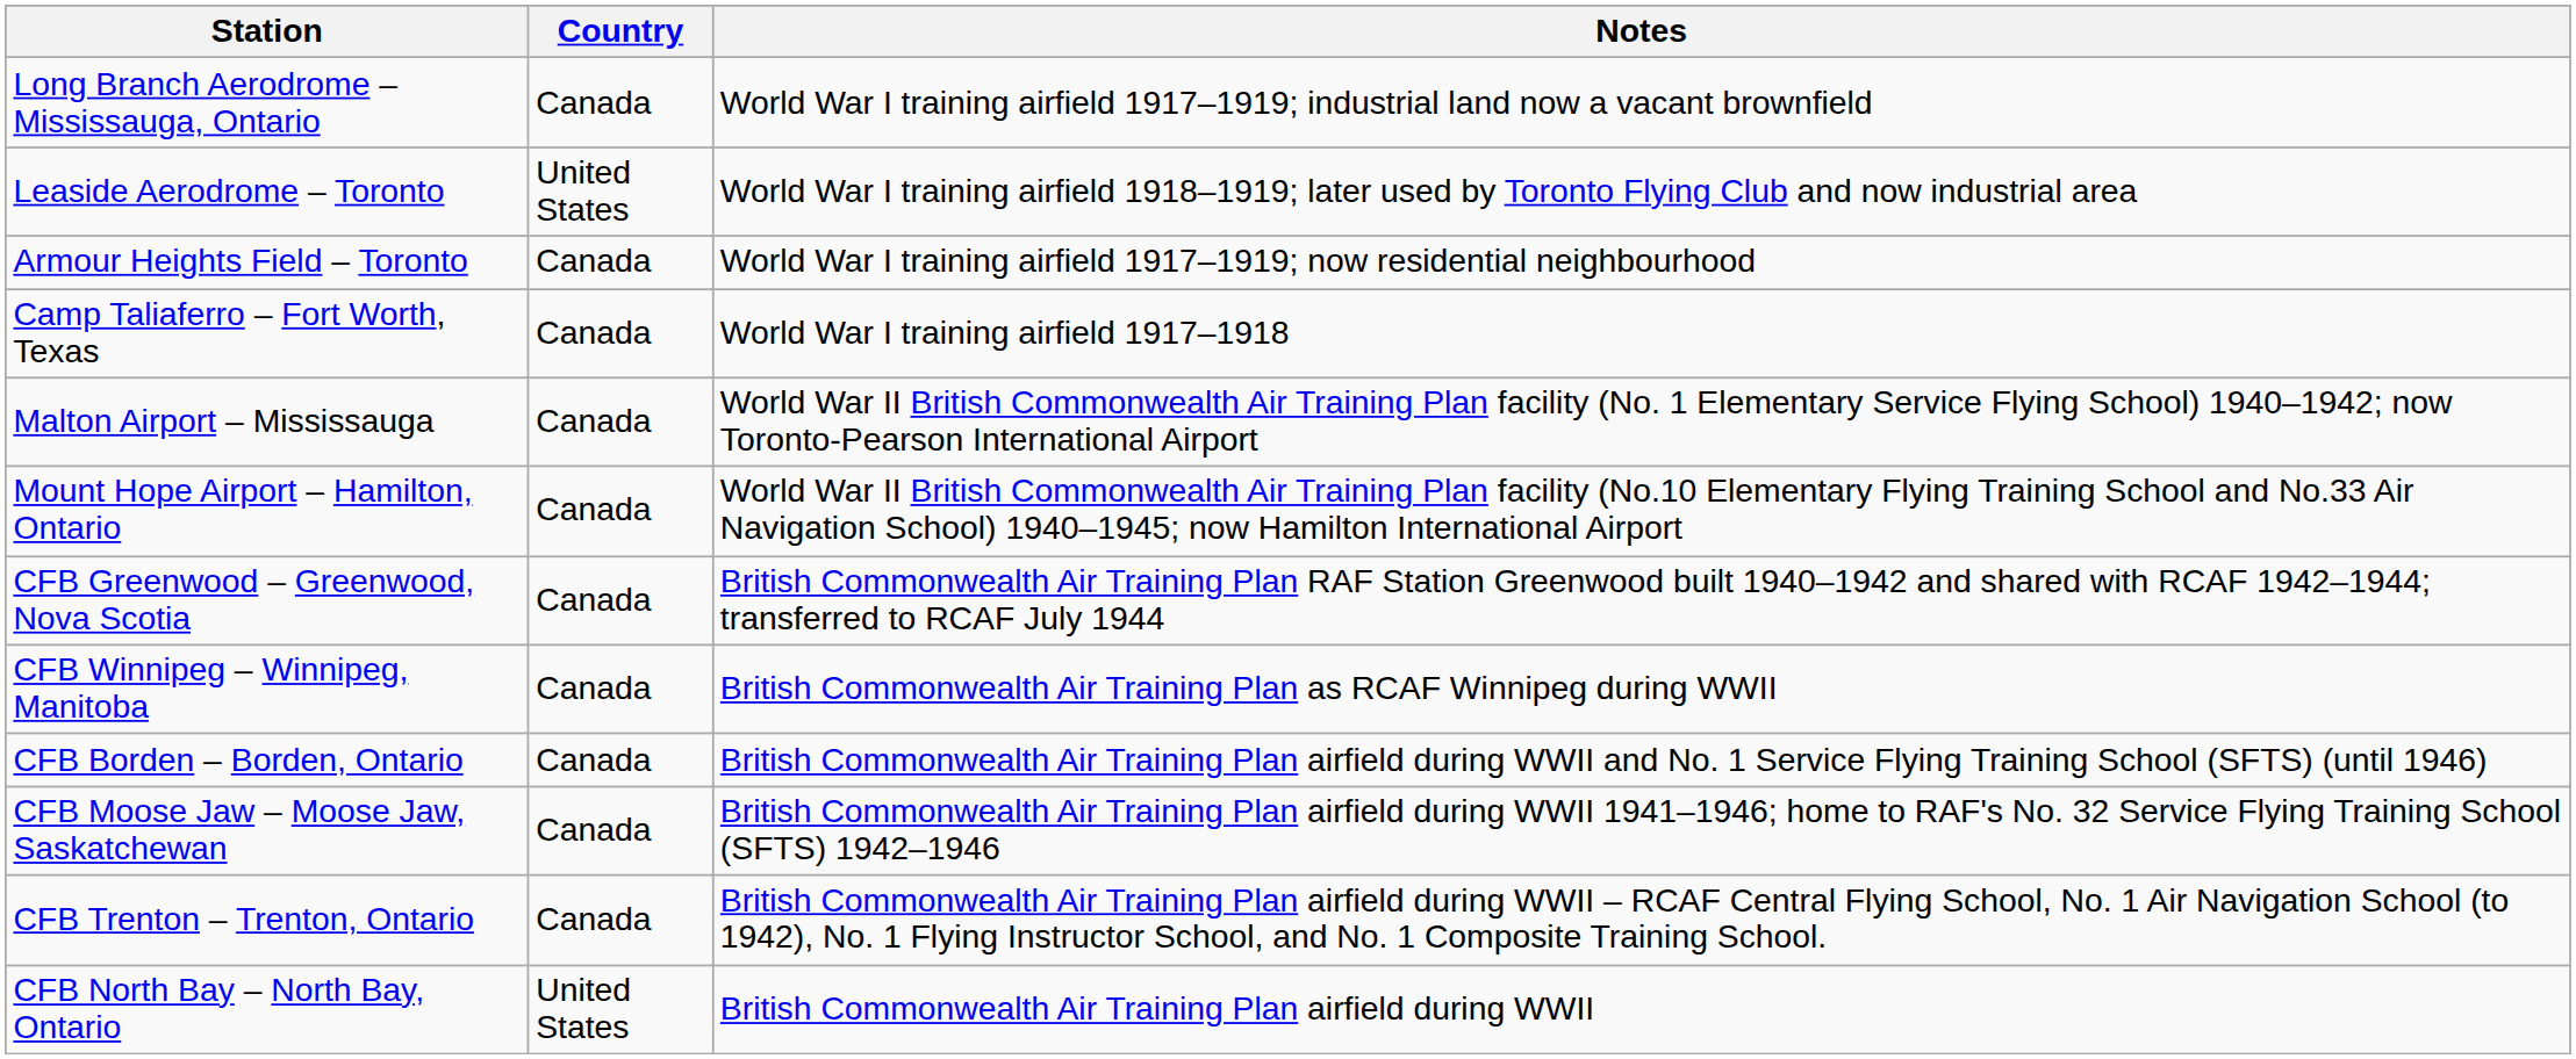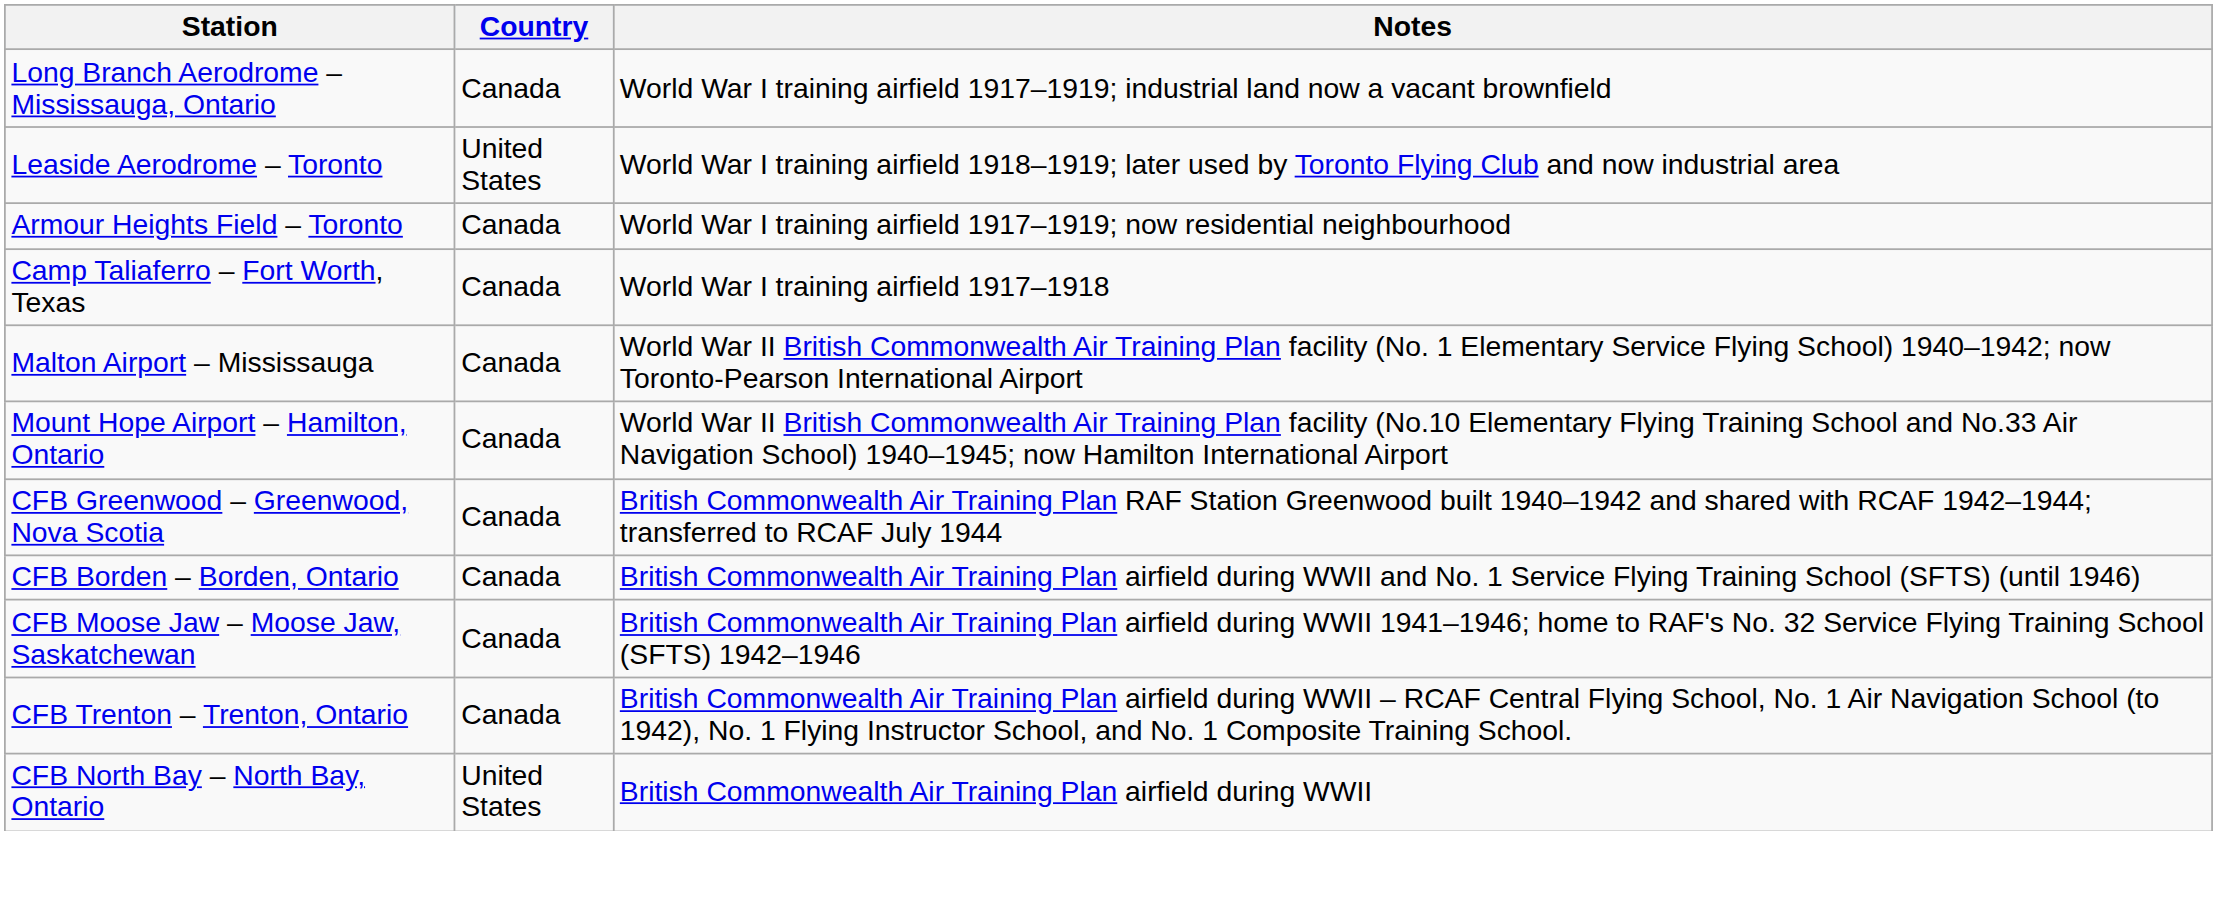- row: CFB Winnipeg – Winnipeg, Manitoba | Canada | British Commonwealth Air Training Plan as RCAF Winnipeg during WWII
